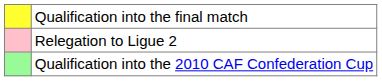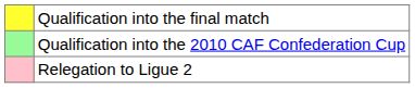rows swapped: Qualification into the 2010 CAF Confederation Cup <-> Relegation to Ligue 2
